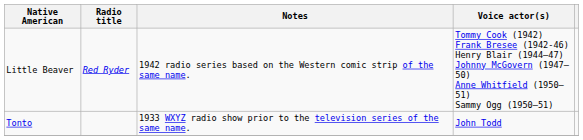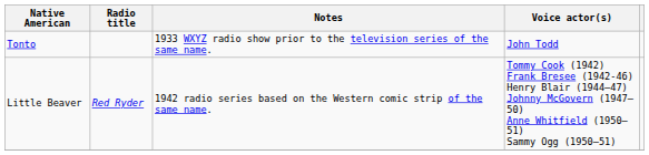rows swapped: Tonto <-> Little Beaver
